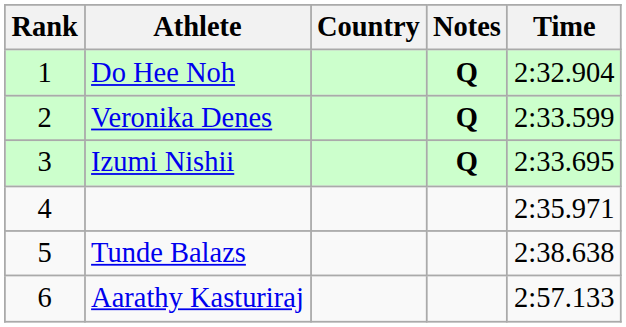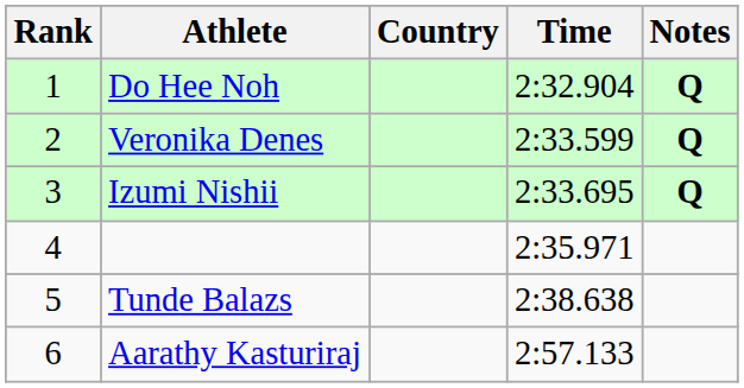columns swapped: Time <-> Notes
